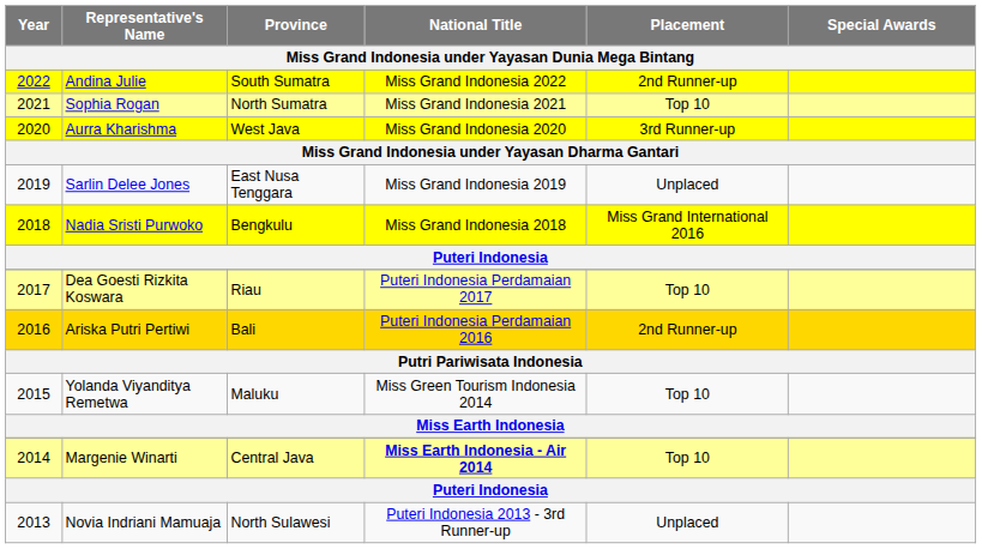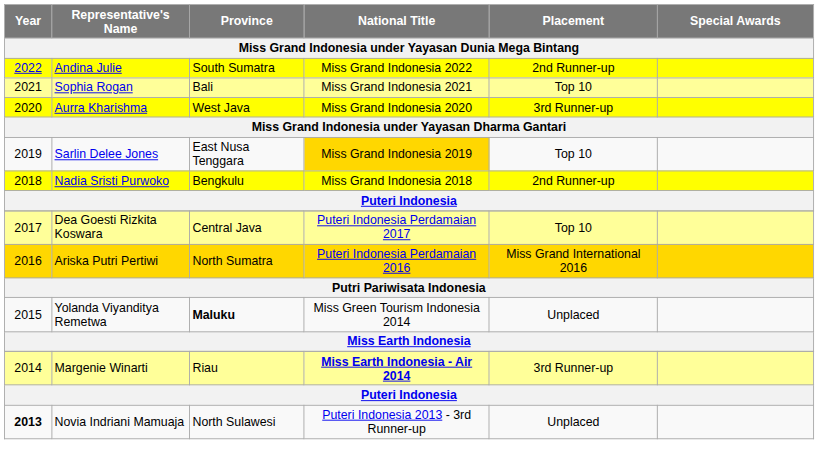Sophia Rogan | Province: North Sumatra -> Bali
Sarlin Delee Jones | National Title: no background -> gold background
Sarlin Delee Jones | Placement: Unplaced -> Top 10
Nadia Sristi Purwoko | Placement: Miss Grand International 2016 -> 2nd Runner-up
Dea Goesti Rizkita Koswara | Province: Riau -> Central Java
Ariska Putri Pertiwi | Province: Bali -> North Sumatra
Ariska Putri Pertiwi | Placement: 2nd Runner-up -> Miss Grand International 2016
Yolanda Viyanditya Remetwa | Province: normal -> bold
Yolanda Viyanditya Remetwa | Placement: Top 10 -> Unplaced
Margenie Winarti | Province: Central Java -> Riau
Margenie Winarti | Placement: Top 10 -> 3rd Runner-up
Novia Indriani Mamuaja | Year: normal -> bold
